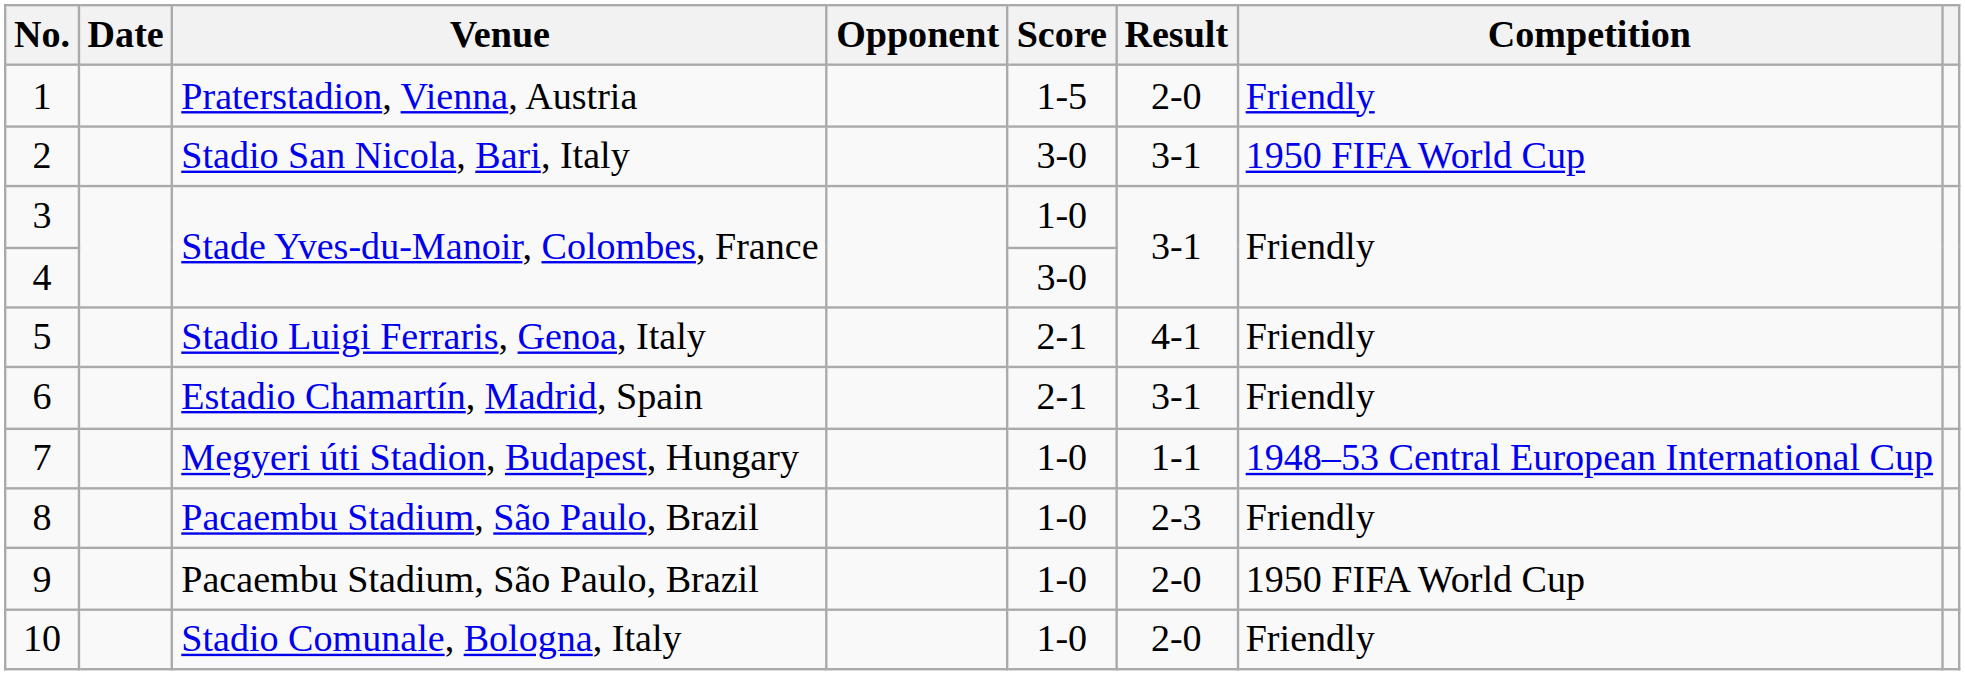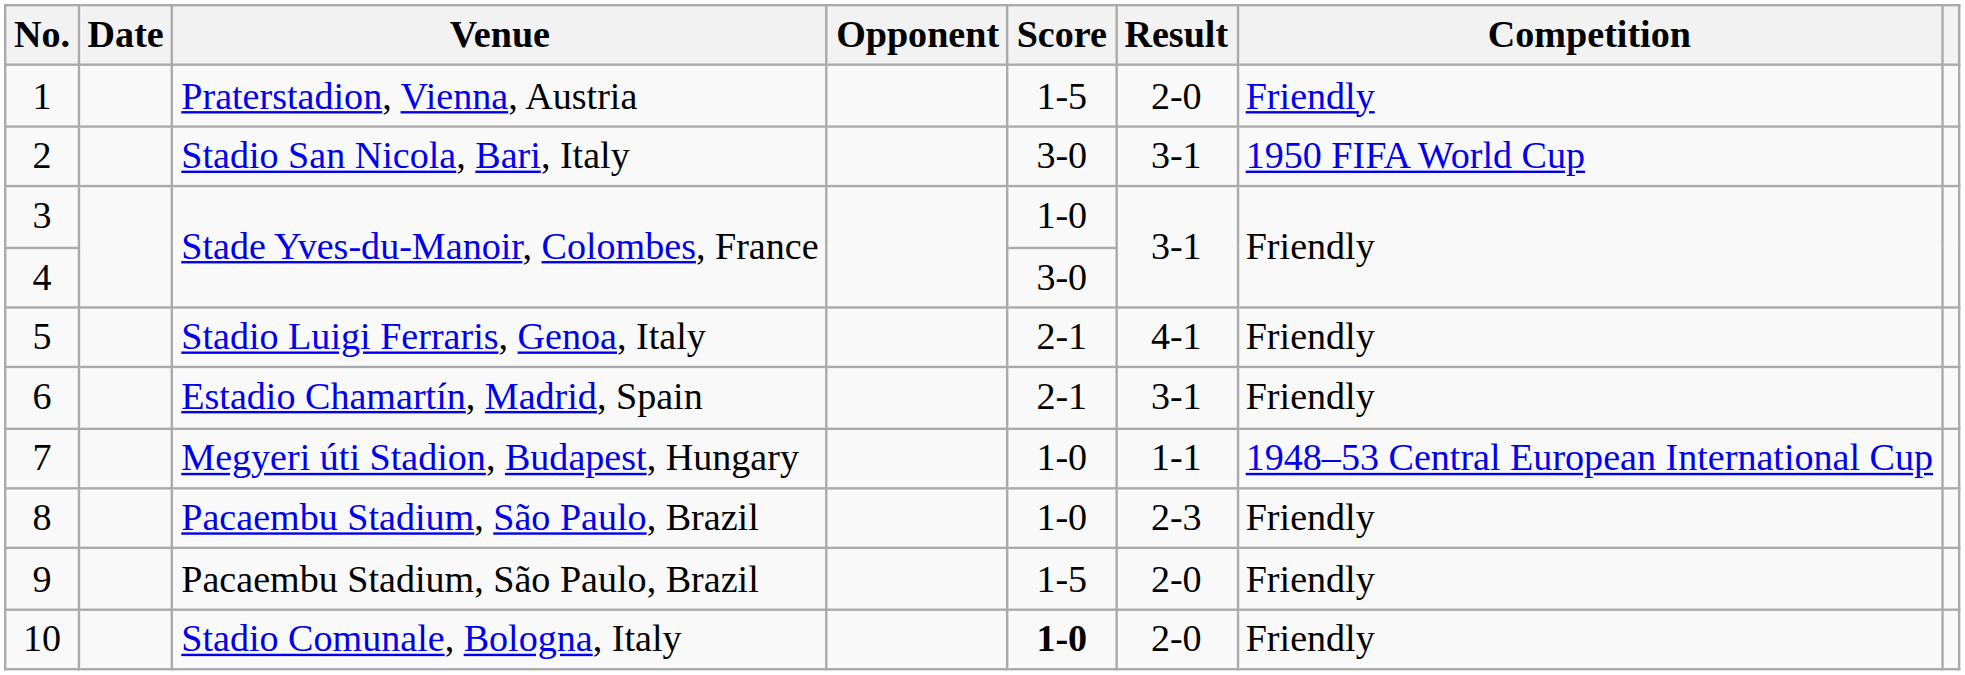9 | Score: 1-0 -> 1-5
9 | Competition: 1950 FIFA World Cup -> Friendly
10 | Score: normal -> bold
